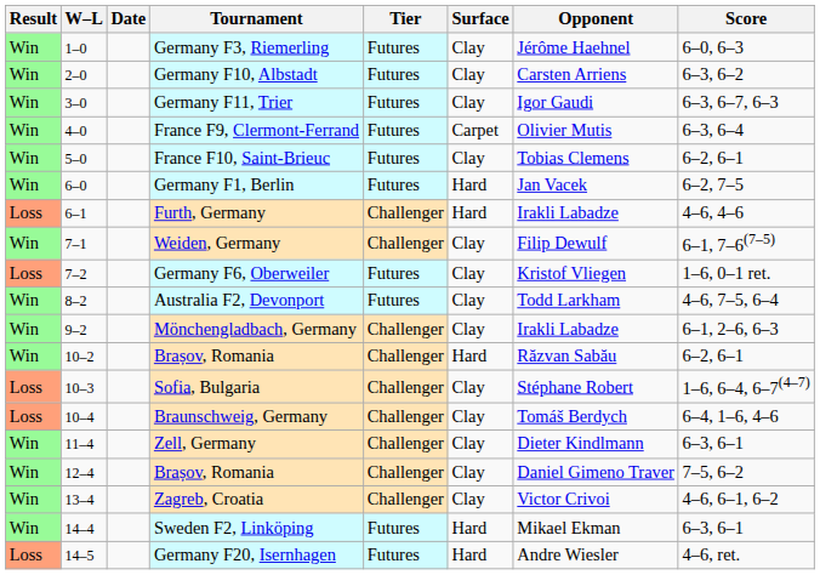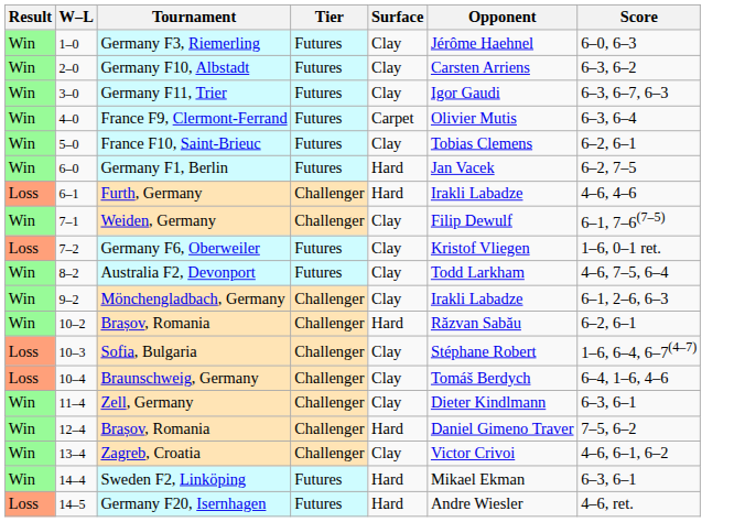- column: Date
12–4 / Brașov, Romania | Surface: Clay -> Hard
